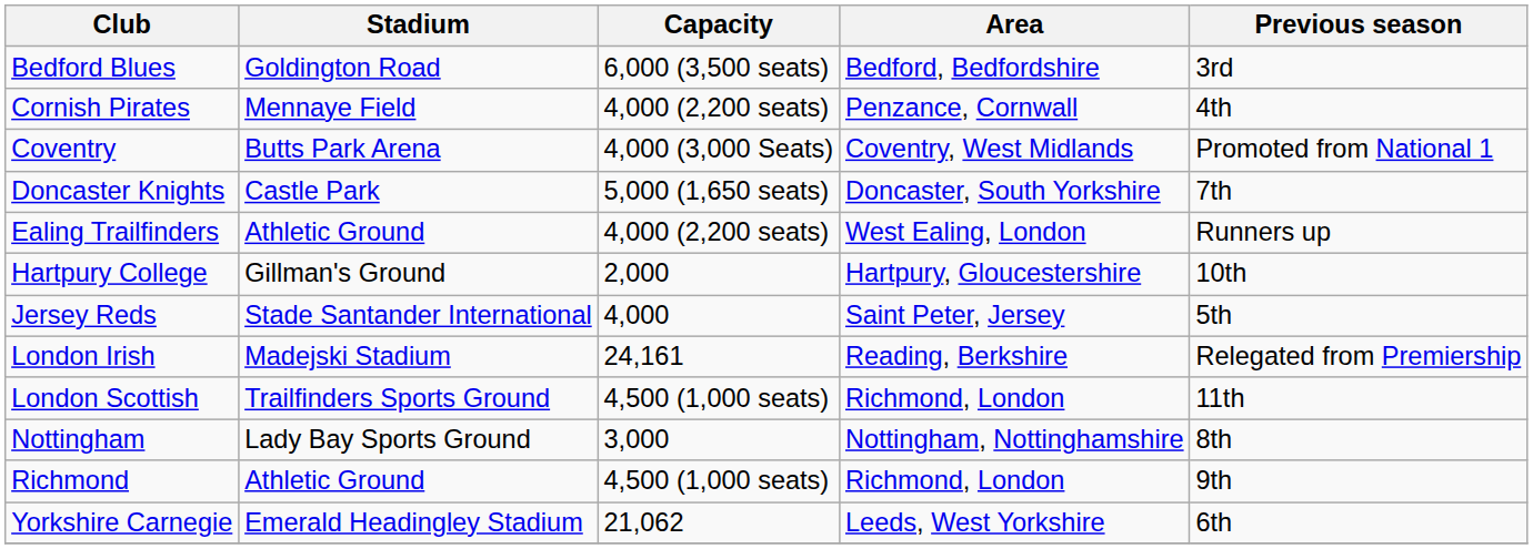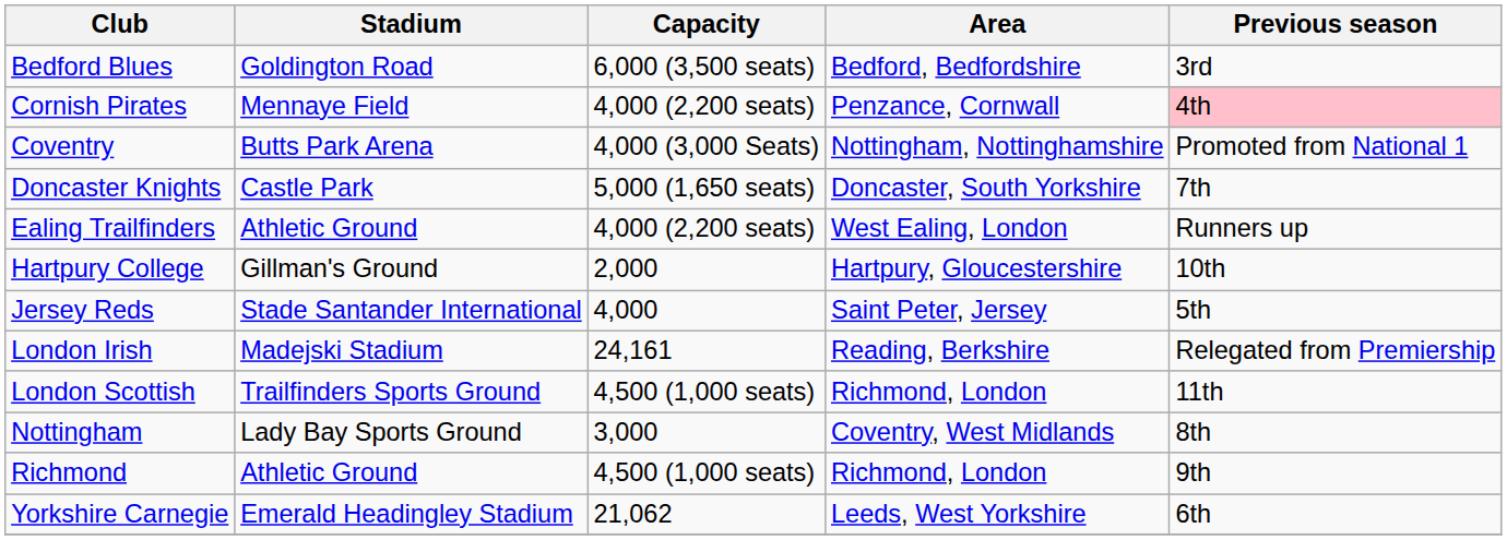Cornish Pirates | Previous season: no background -> pink background
Coventry | Area: Coventry, West Midlands -> Nottingham, Nottinghamshire
Nottingham | Area: Nottingham, Nottinghamshire -> Coventry, West Midlands
